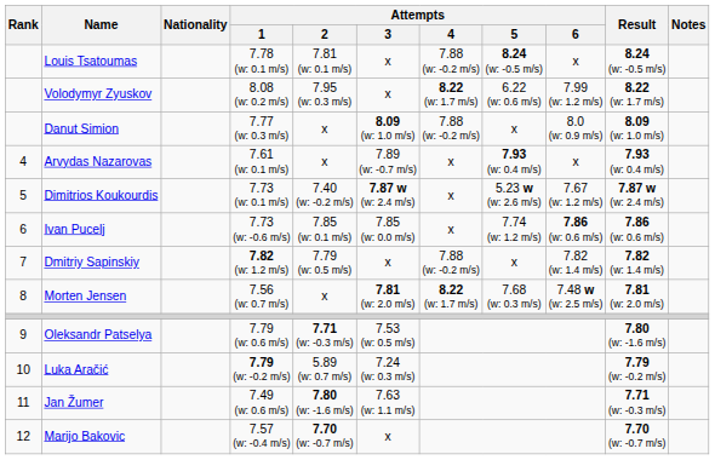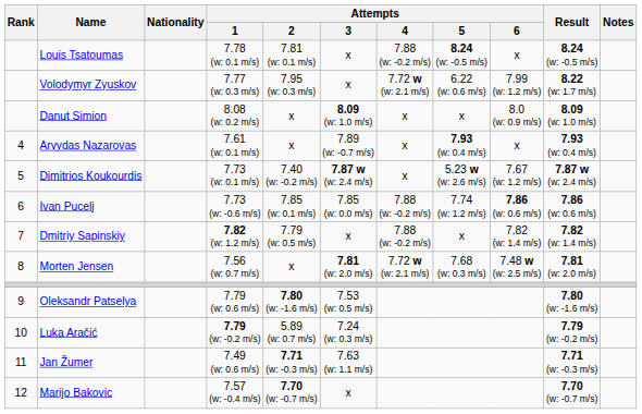Volodymyr Zyuskov | Attempts / 1: 8.08 (w: 0.2 m/s) -> 7.77 (w: 0.3 m/s)
Volodymyr Zyuskov | Attempts / 4: 8.22 (w: 1.7 m/s) -> 7.72 w (w: 2.1 m/s)
Danut Simion | Attempts / 1: 7.77 (w: 0.3 m/s) -> 8.08 (w: 0.2 m/s)
Danut Simion | Attempts / 4: 7.88 (w: -0.2 m/s) -> x
Ivan Pucelj | Attempts / 4: x -> 7.88 (w: -0.2 m/s)
Morten Jensen | Attempts / 4: 8.22 (w: 1.7 m/s) -> 7.72 w (w: 2.1 m/s)
Oleksandr Patselya | Attempts / 2: 7.71 (w: -0.3 m/s) -> 7.80 (w: -1.6 m/s)
Jan Žumer | Attempts / 2: 7.80 (w: -1.6 m/s) -> 7.71 (w: -0.3 m/s)
